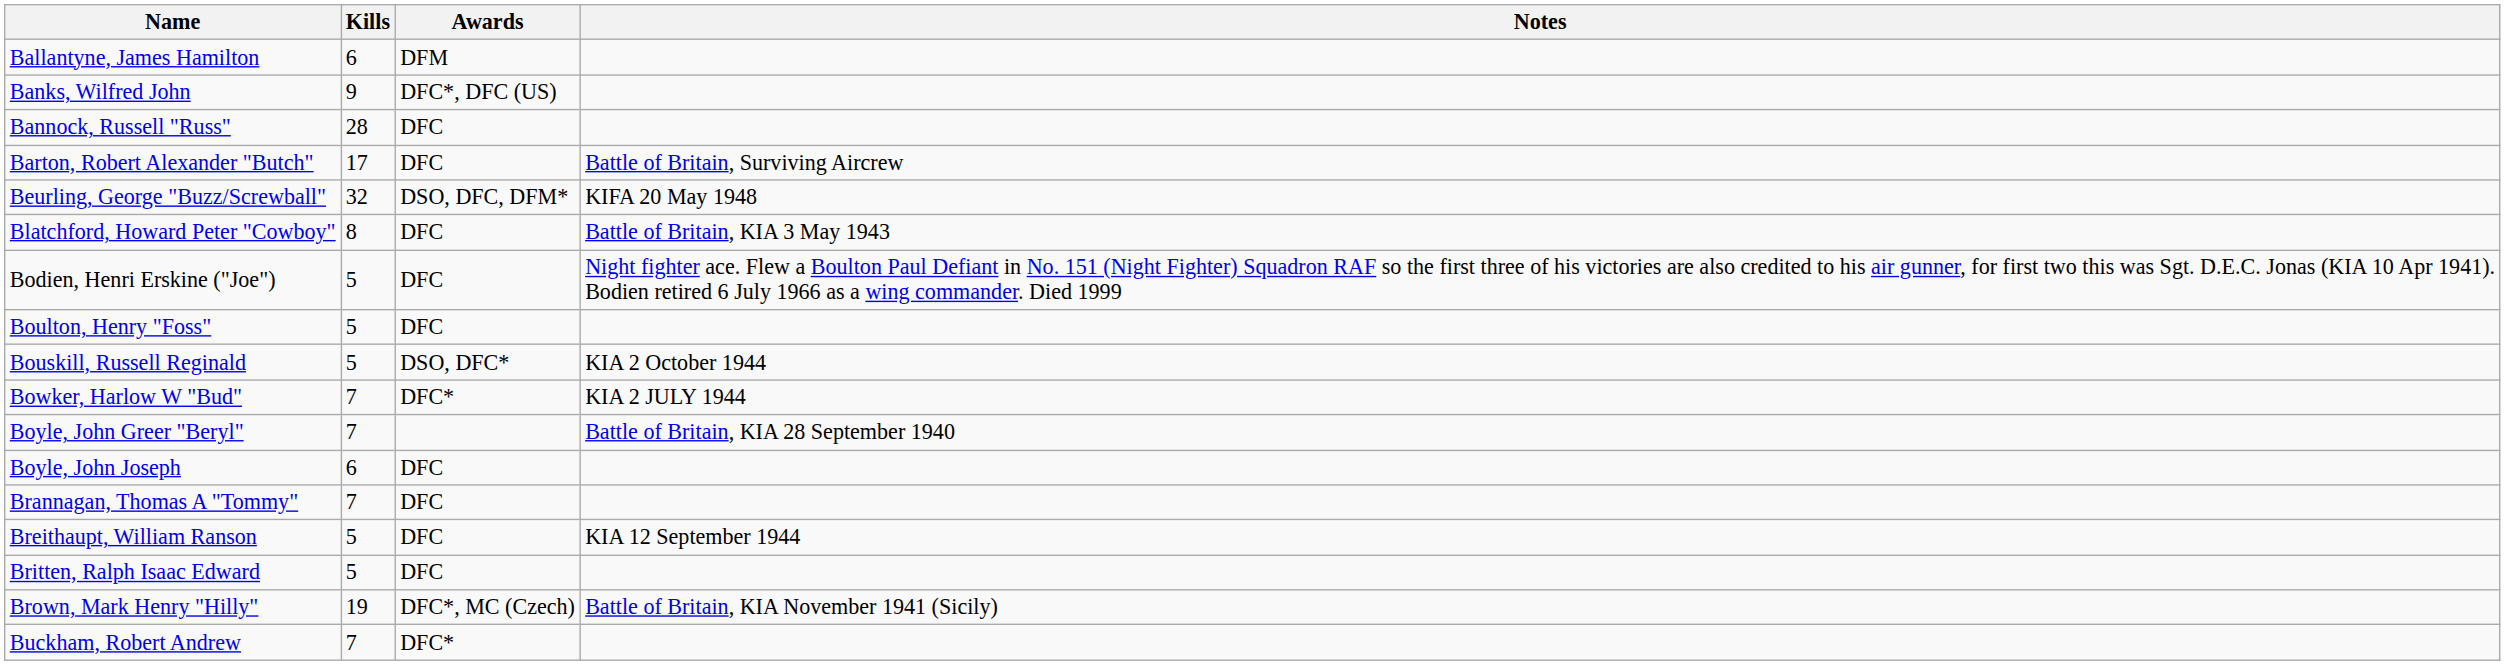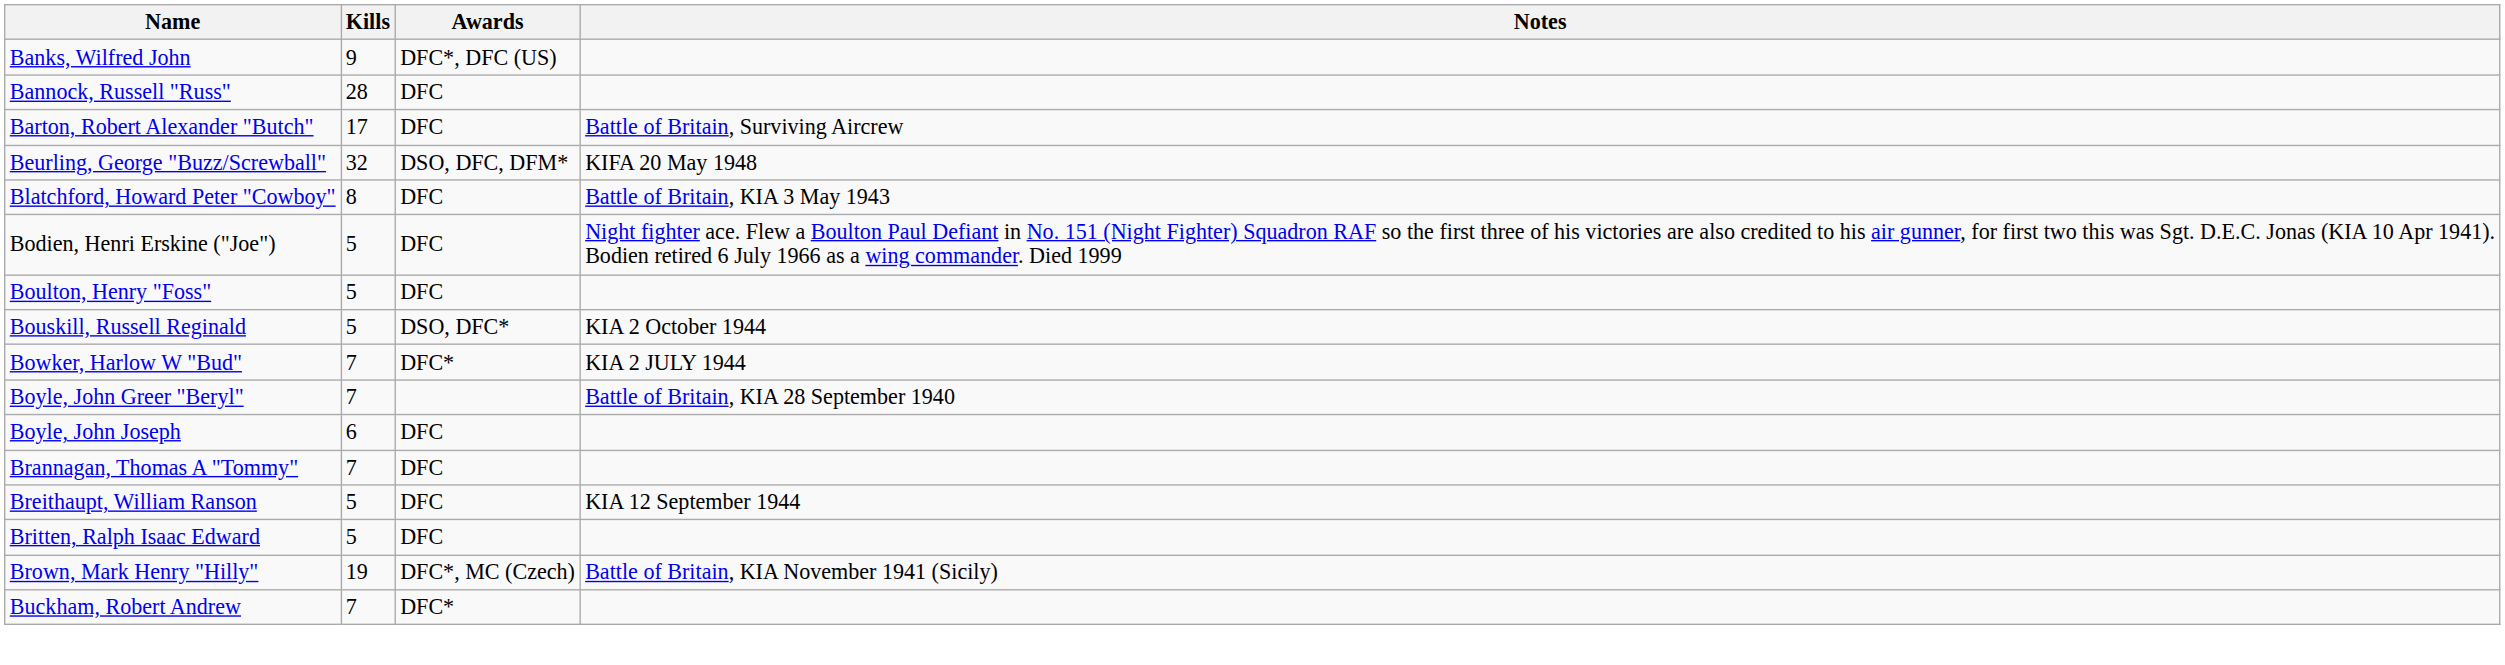- row: Ballantyne, James Hamilton | 6 | DFM
